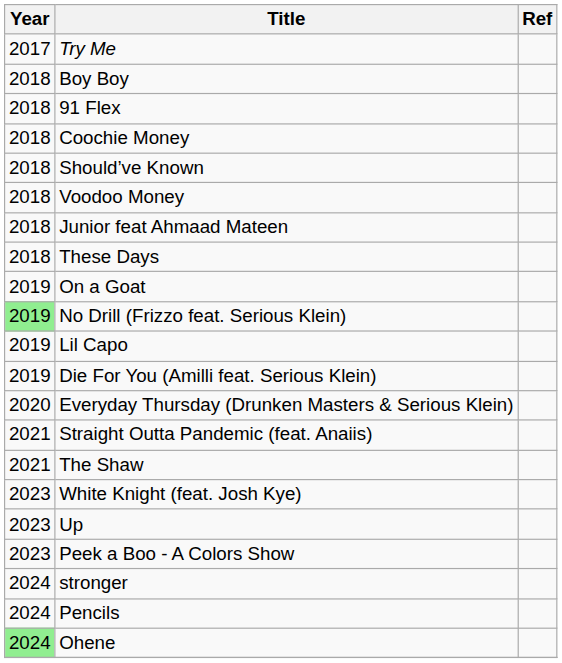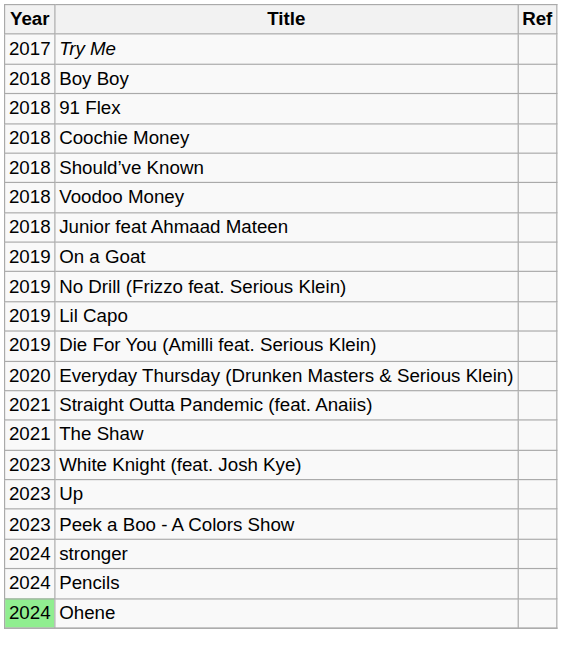- row: 2018 | These Days
No Drill (Frizzo feat. Serious Klein) | Year: lightgreen background -> no background
